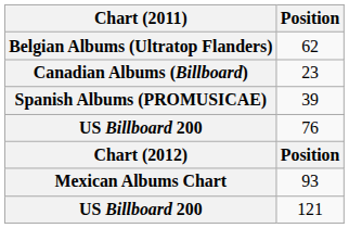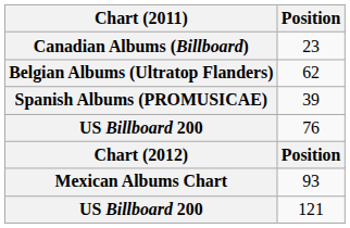rows swapped: 62 <-> 23
